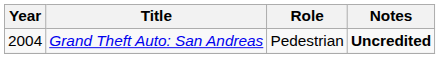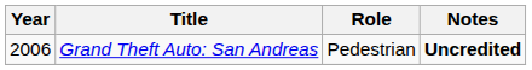Grand Theft Auto: San Andreas | Year: 2004 -> 2006
